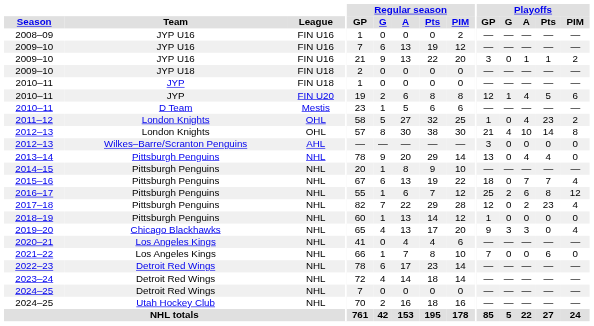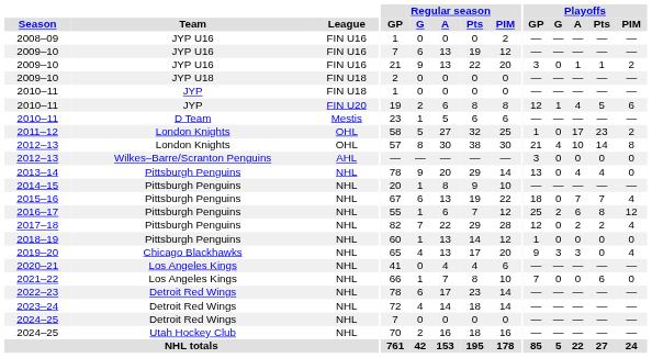2011–12 | Playoffs / A: 4 -> 17
2017–18 | Playoffs / Pts: 23 -> 2
